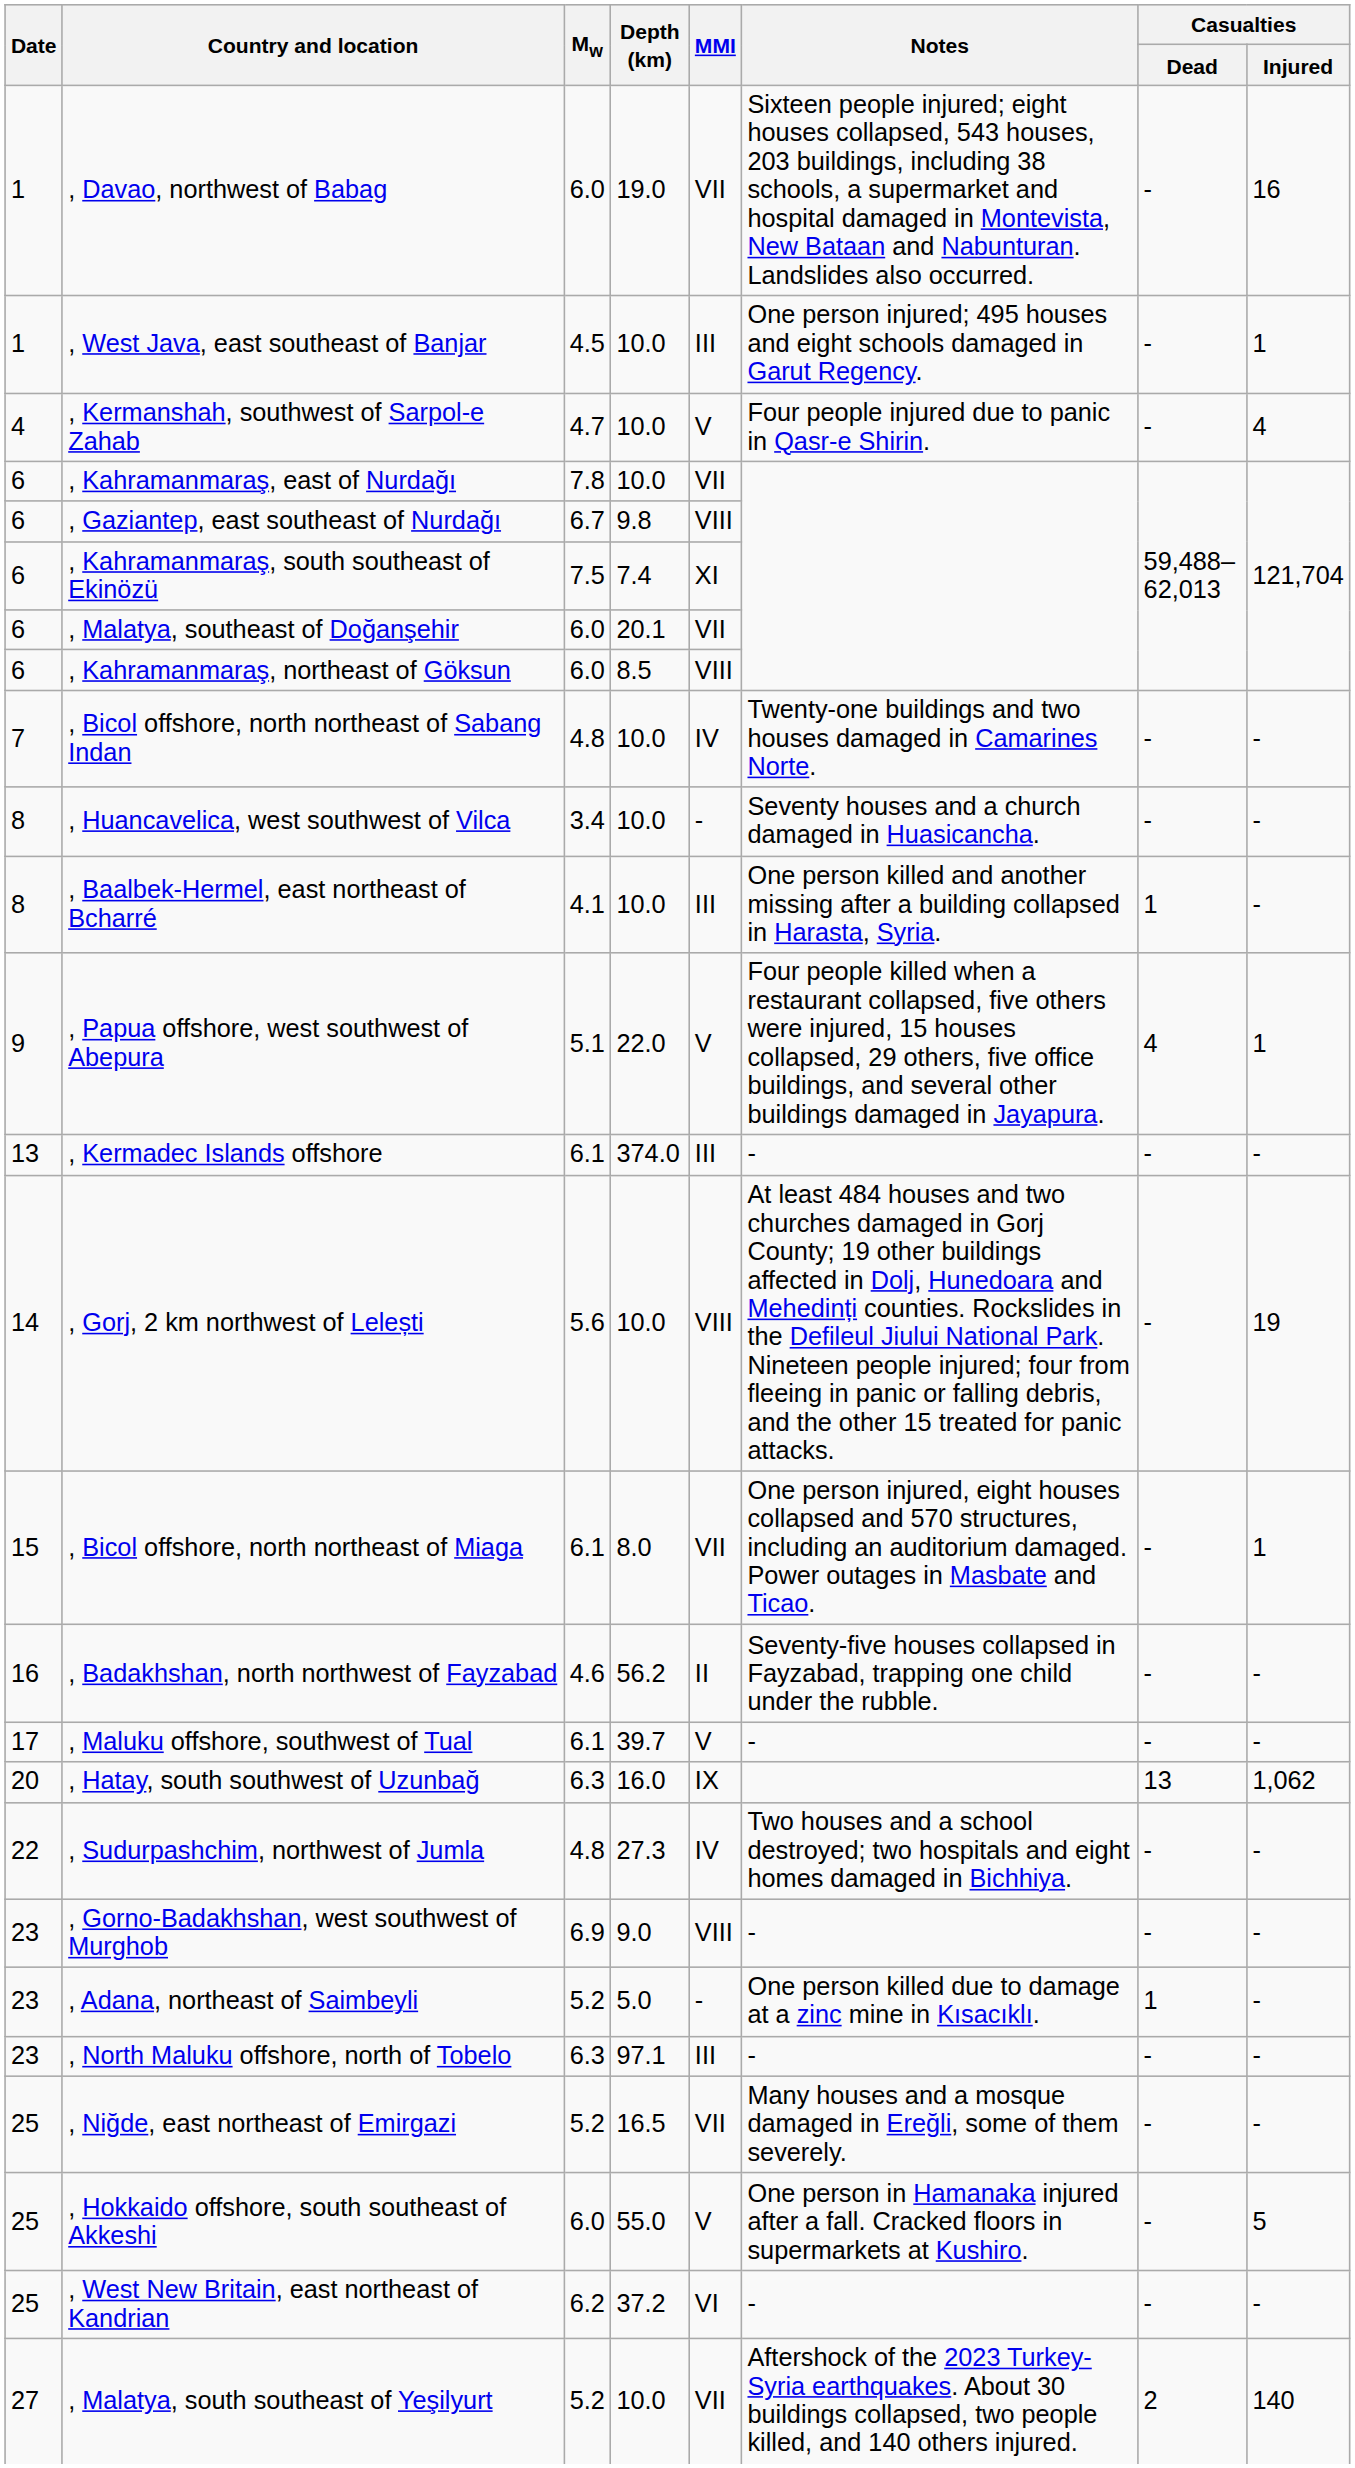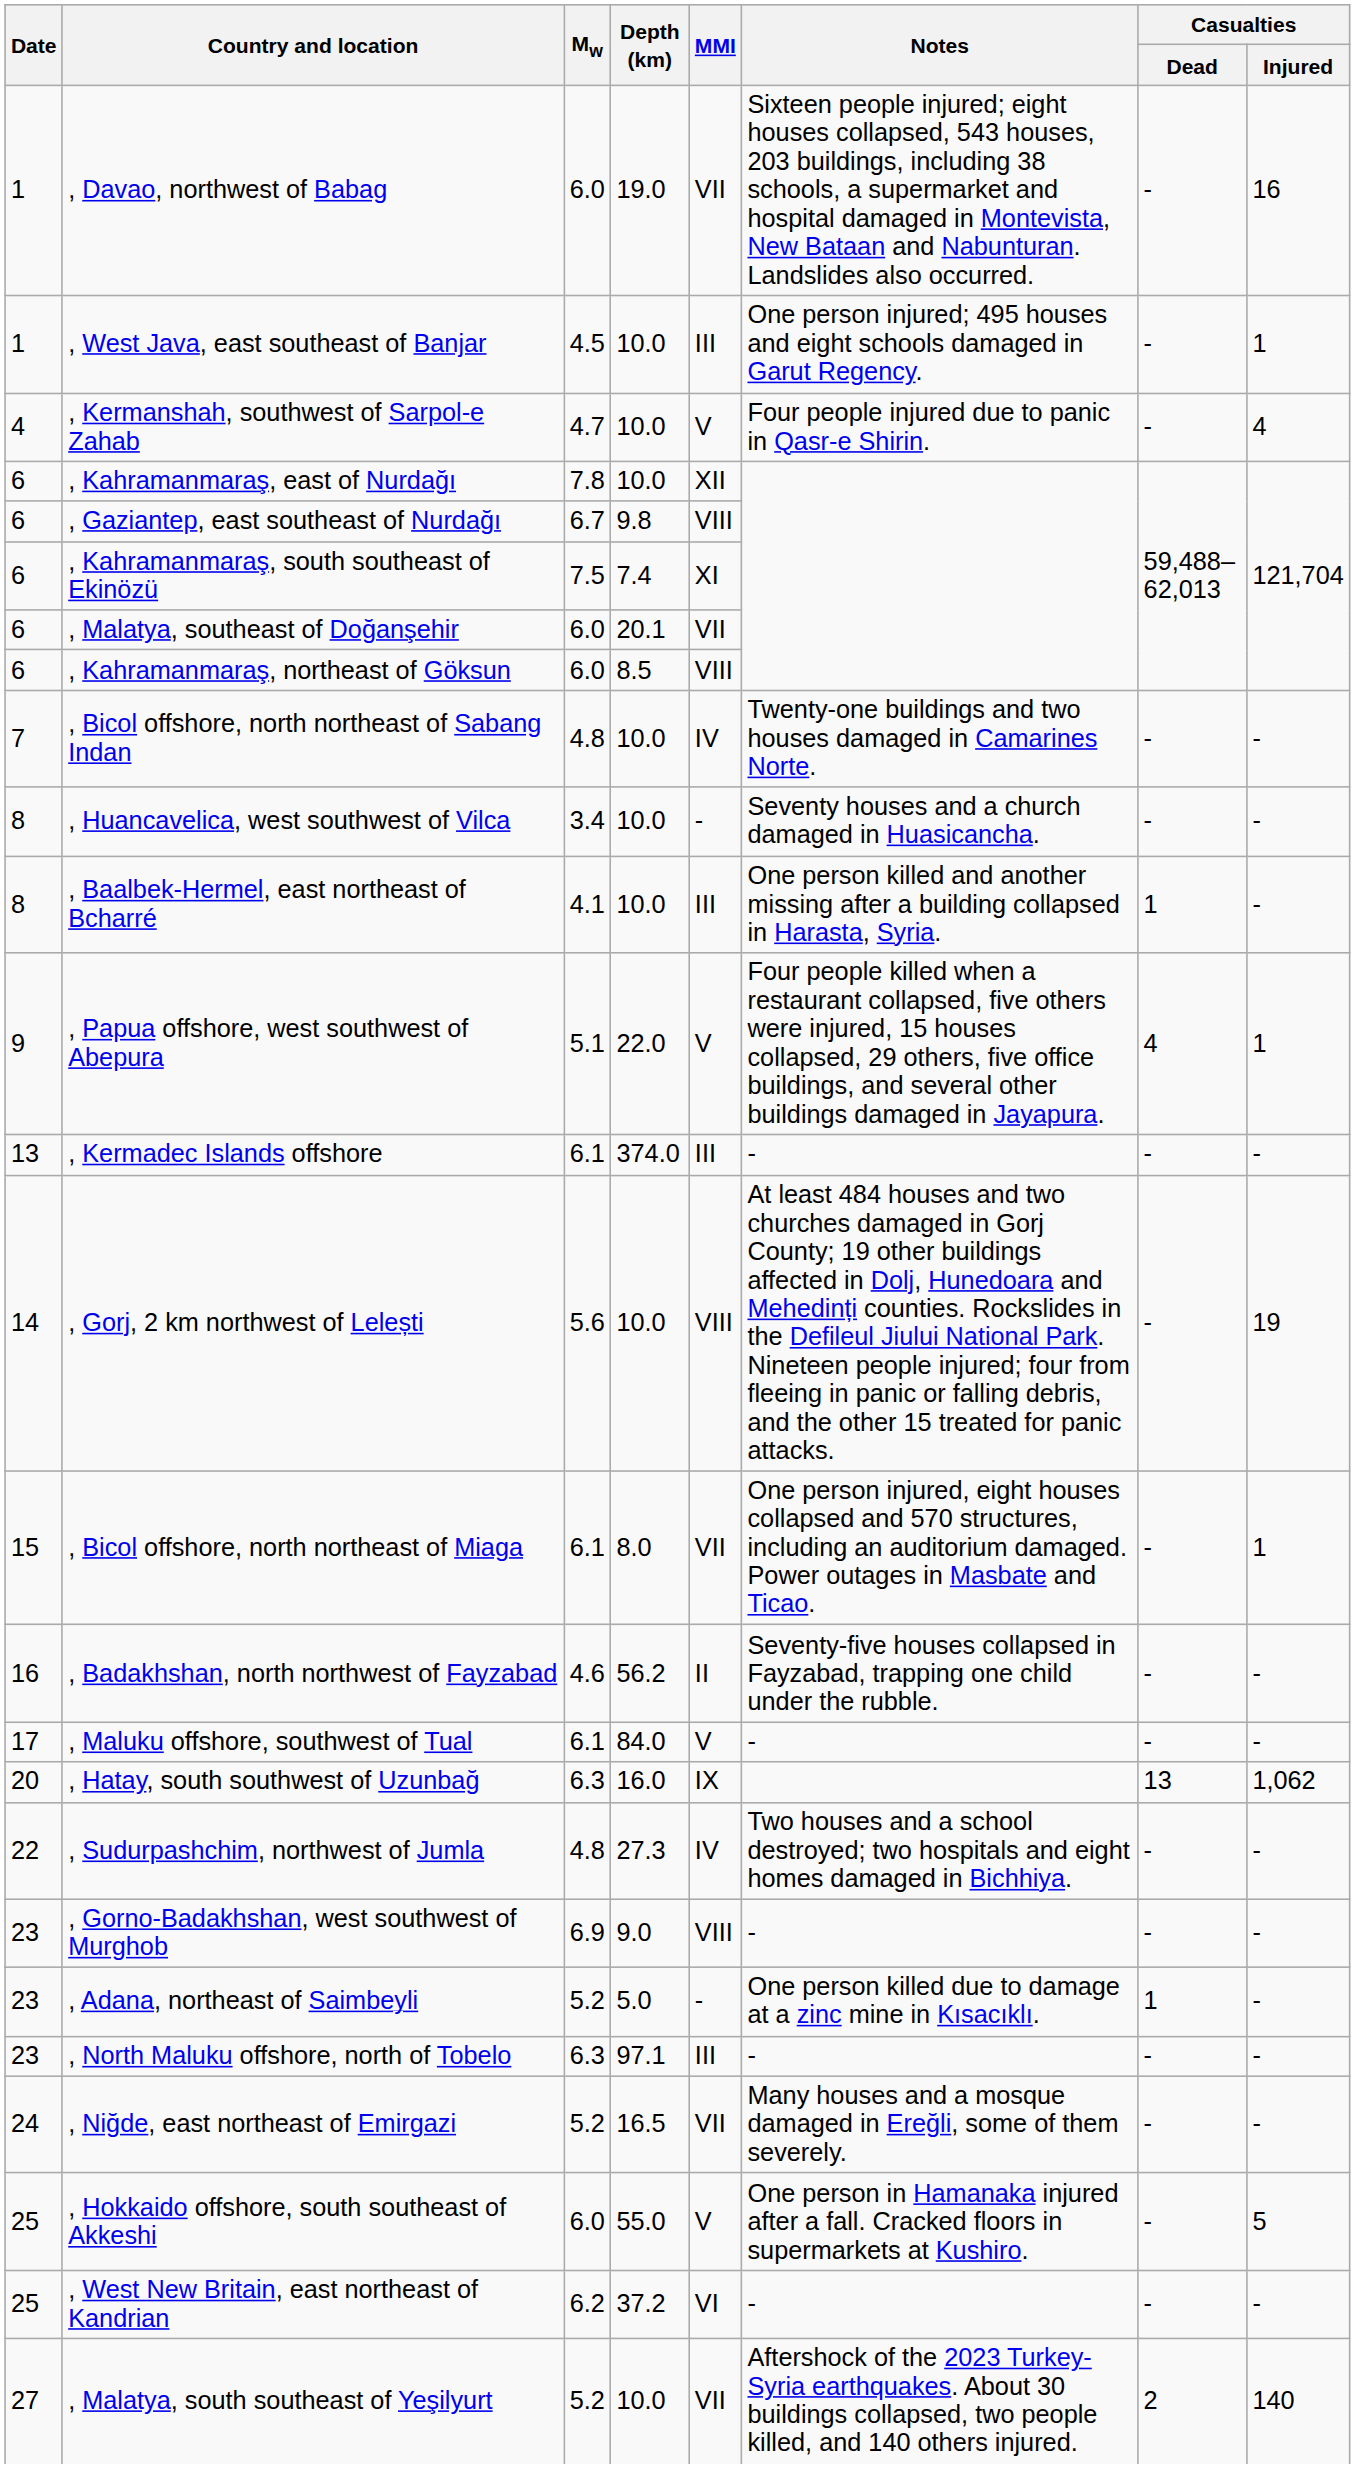, Kahramanmaraş, east of Nurdağı | MMI: VII -> XII
, Maluku offshore, southwest of Tual | Depth (km): 39.7 -> 84.0
, Niğde, east northeast of Emirgazi | Date: 25 -> 24
